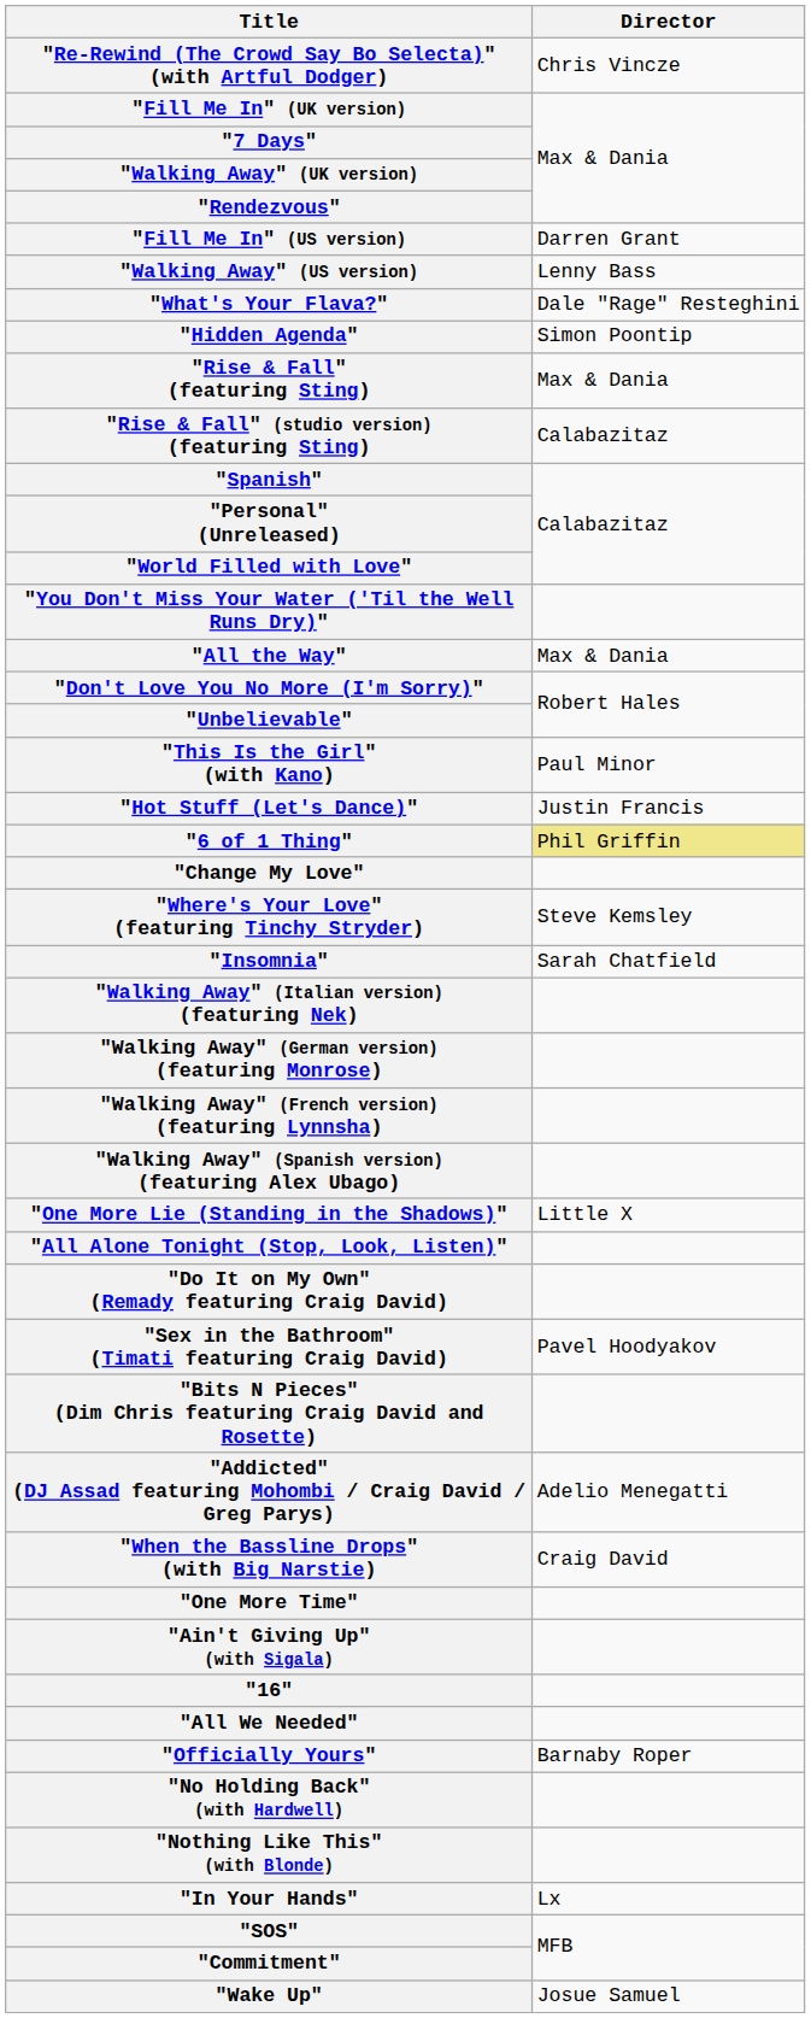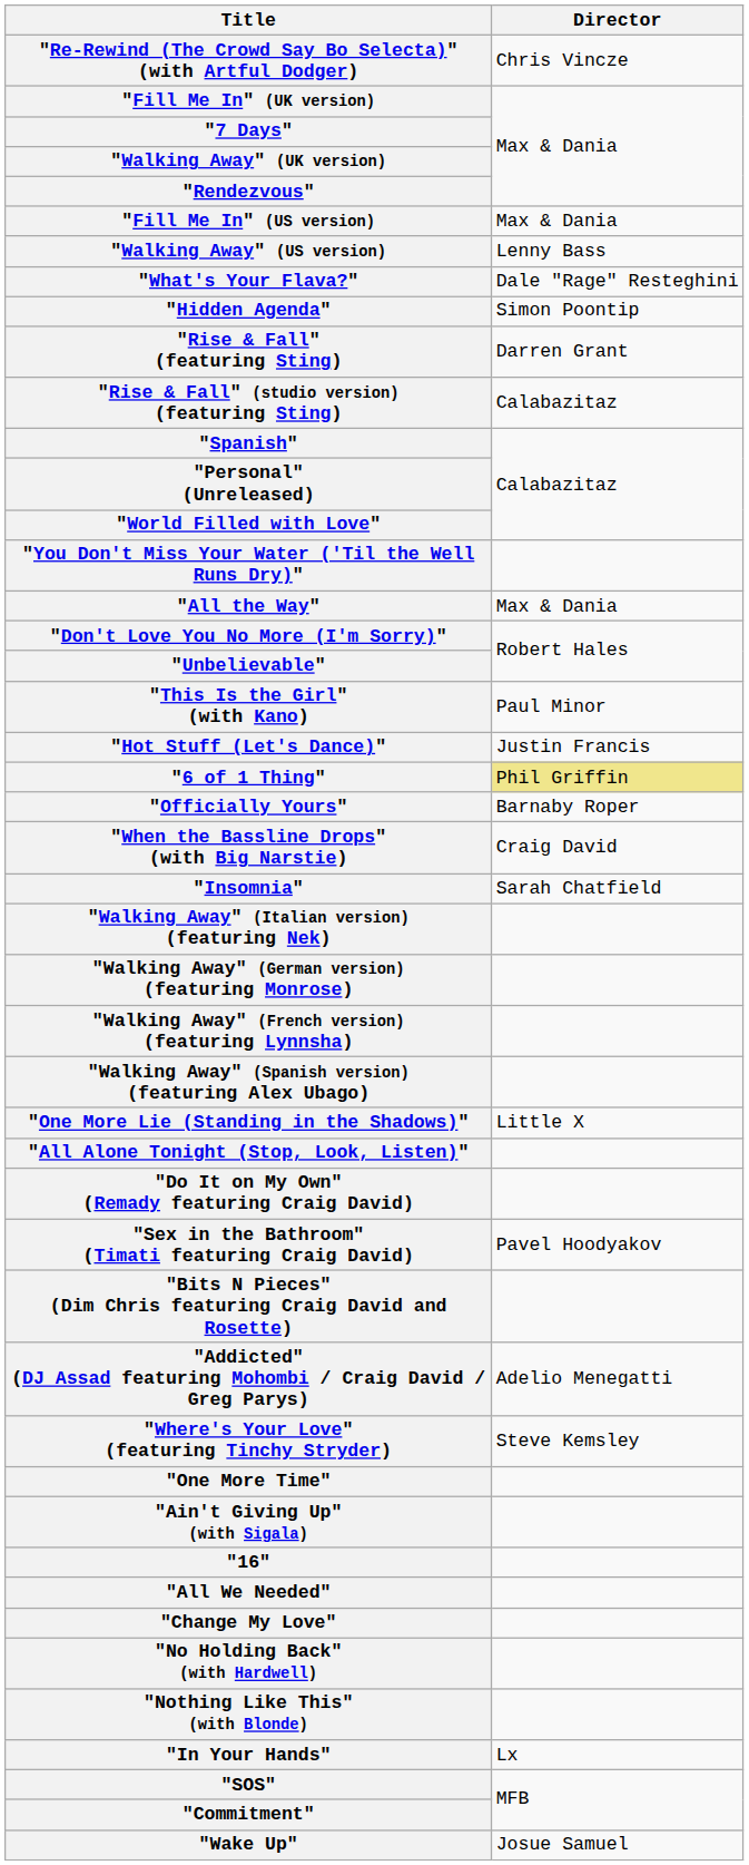"Fill Me In" (US version) | Director: Darren Grant -> Max & Dania
"Rise & Fall" (featuring Sting) | Director: Max & Dania -> Darren Grant
rows swapped: "Officially Yours" <-> "Change My Love"
rows swapped: "Where's Your Love" (featuring Tinchy Stryder) <-> "When the Bassline Drops" (with Big Narstie)
